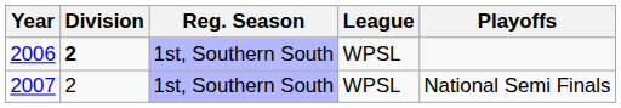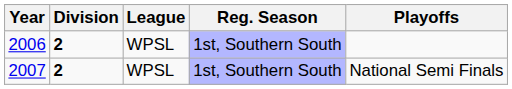columns swapped: League <-> Reg. Season
2007 | Division: normal -> bold
